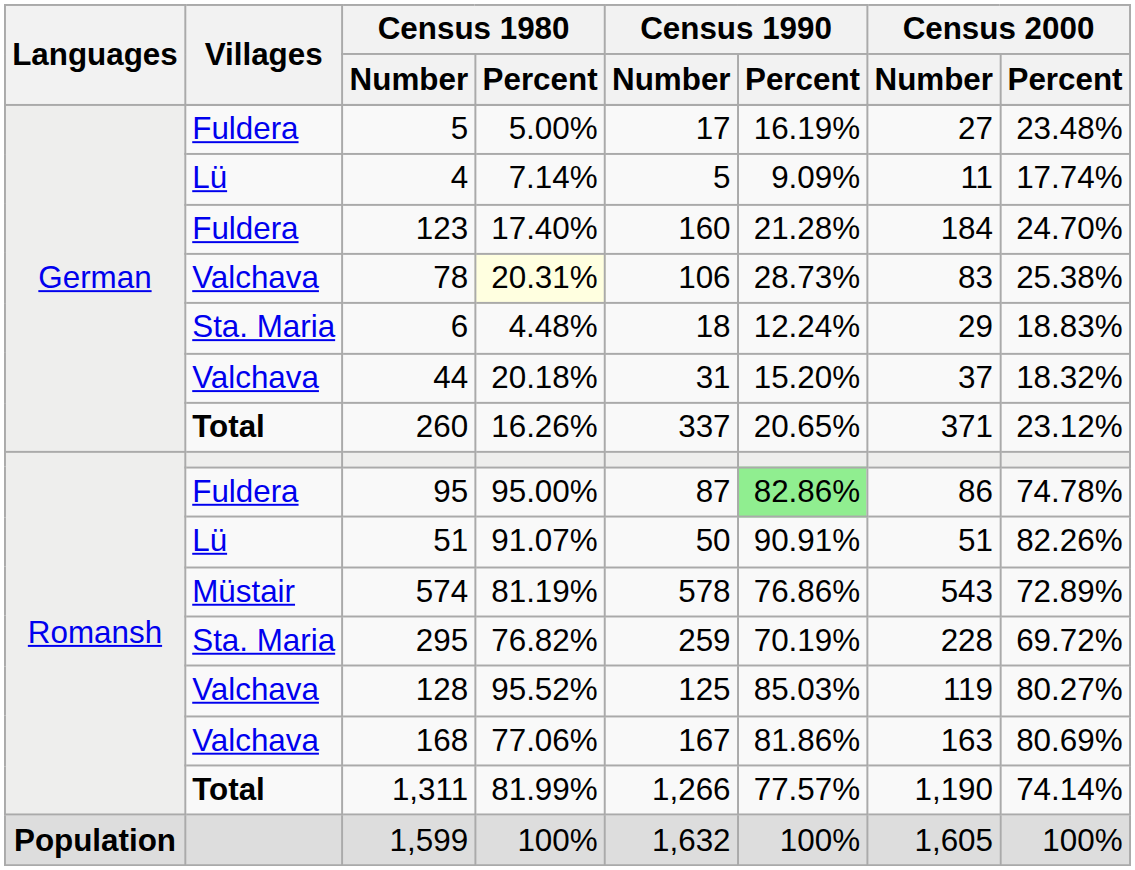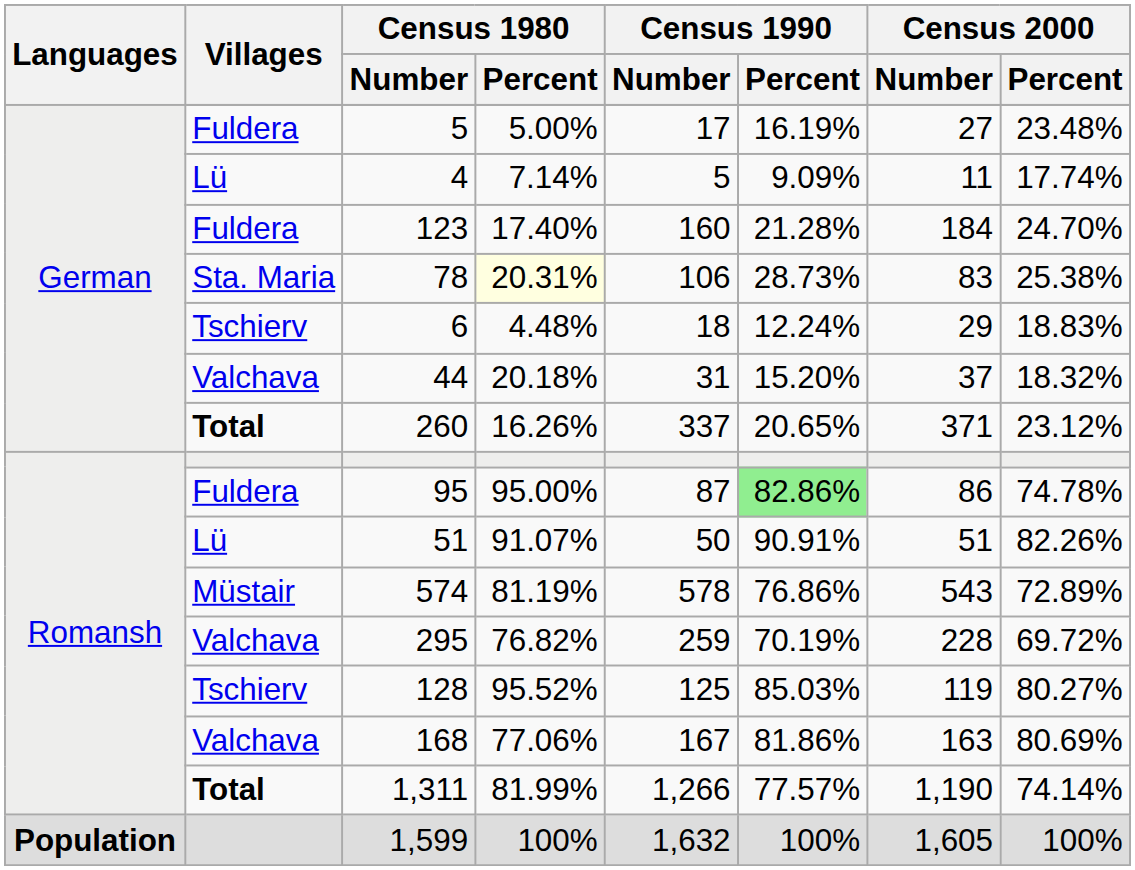78 | Villages: Valchava -> Sta. Maria
6 | Villages: Sta. Maria -> Tschierv
295 | Villages: Sta. Maria -> Valchava
128 | Villages: Valchava -> Tschierv
